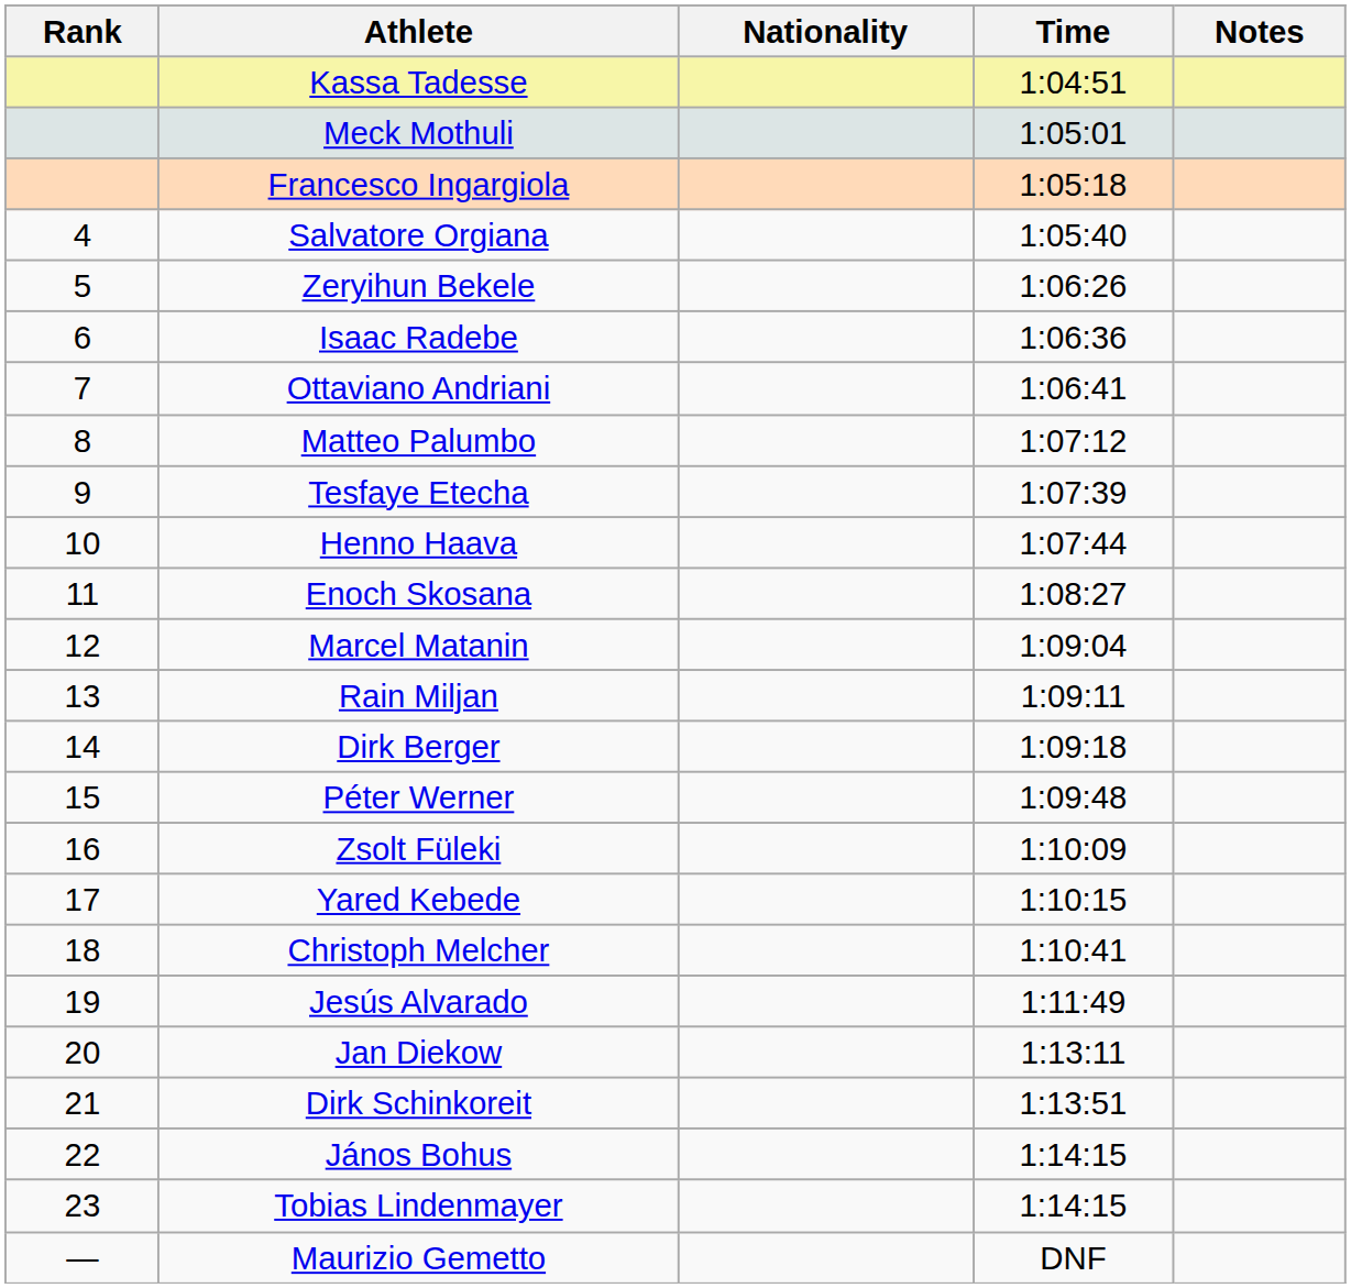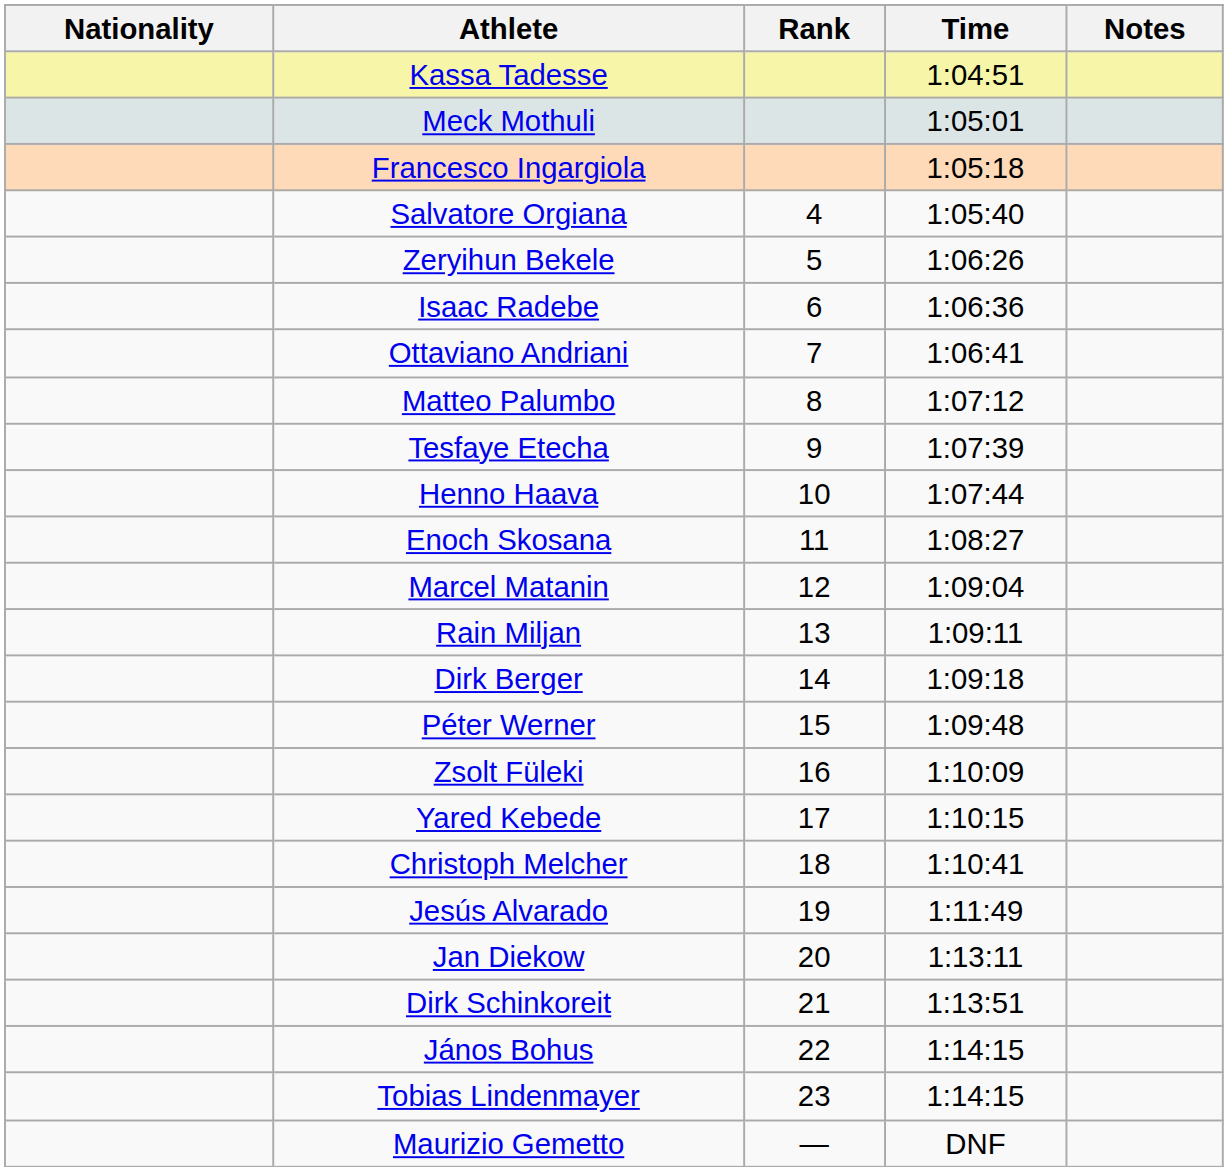columns swapped: Rank <-> Nationality
